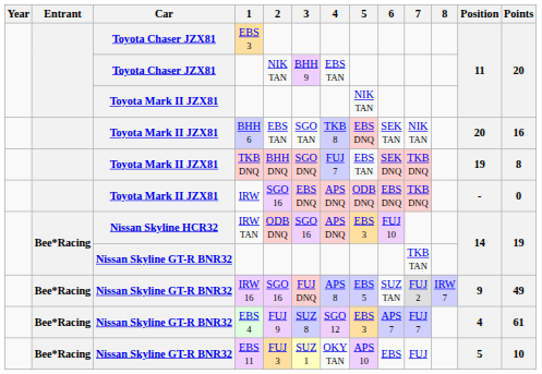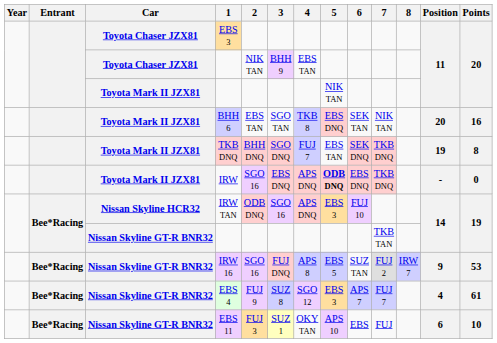IRW | 5: normal -> bold
IRW 16 | Points: 49 -> 53
EBS 11 | Position: 5 -> 6
